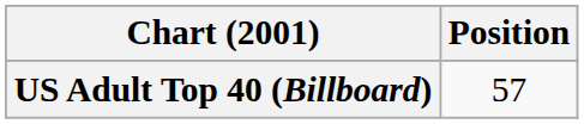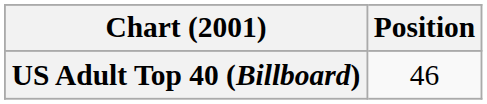US Adult Top 40 (Billboard) | Position: 57 -> 46
